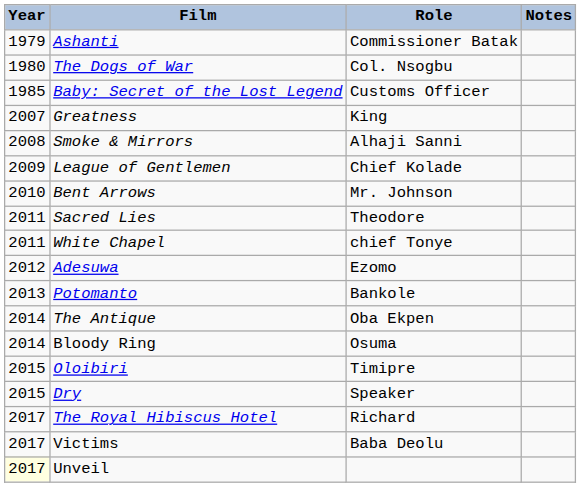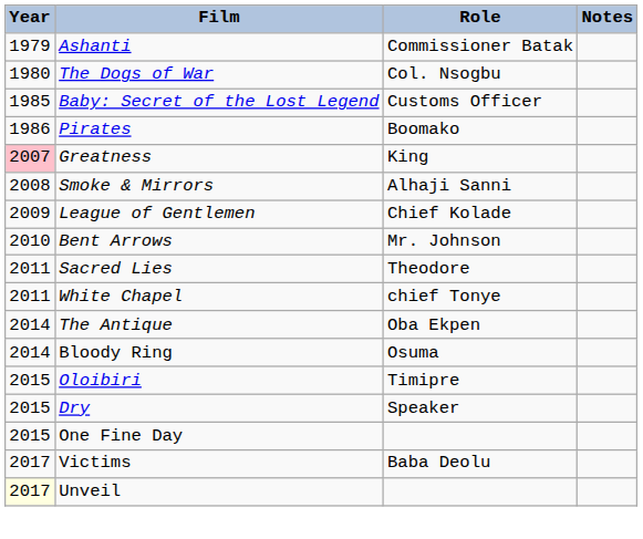+ row: 1986 | Pirates | Boomako
Greatness | Year: no background -> pink background
- row: 2012 | Adesuwa | Ezomo
- row: 2013 | Potomanto | Bankole
+ row: 2015 | One Fine Day
- row: 2017 | The Royal Hibiscus Hotel | Richard
